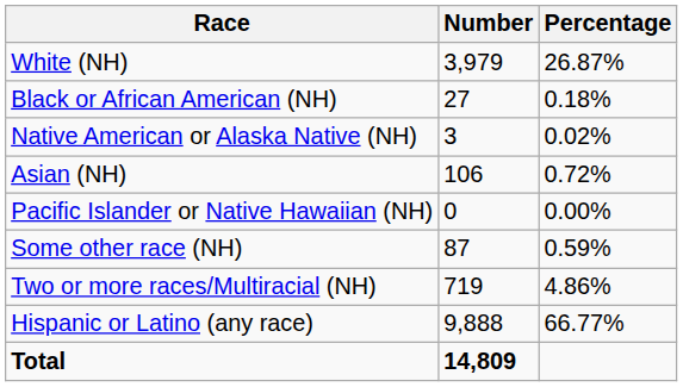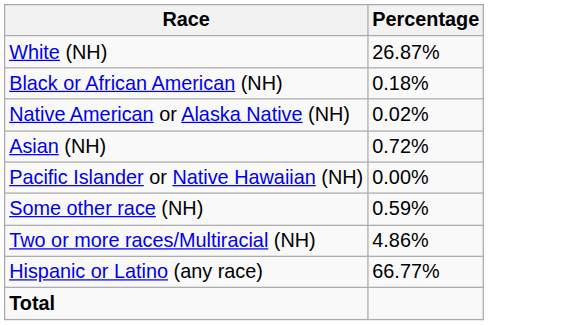- column: Number | 3,979 | 27 | 3 | 106 | 0 | 87 | 719 | 9,888 | 14,809
